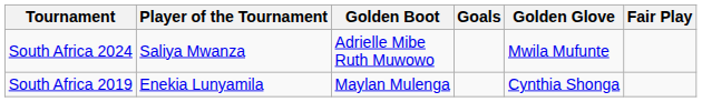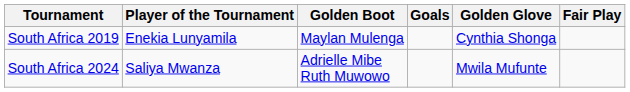rows swapped: South Africa 2019 <-> South Africa 2024
